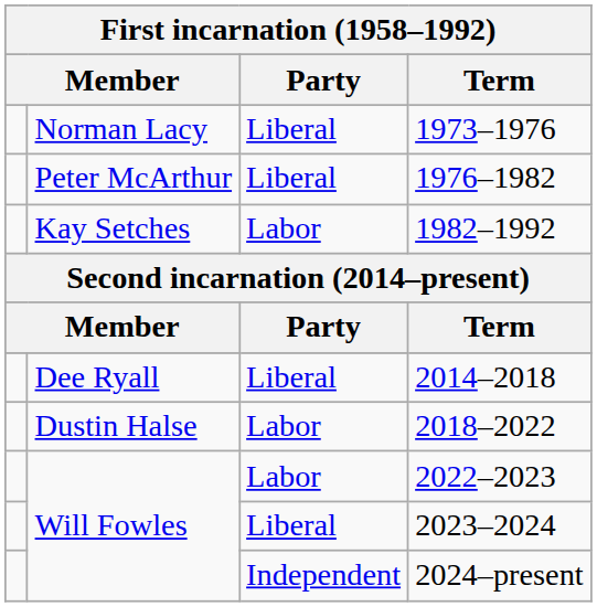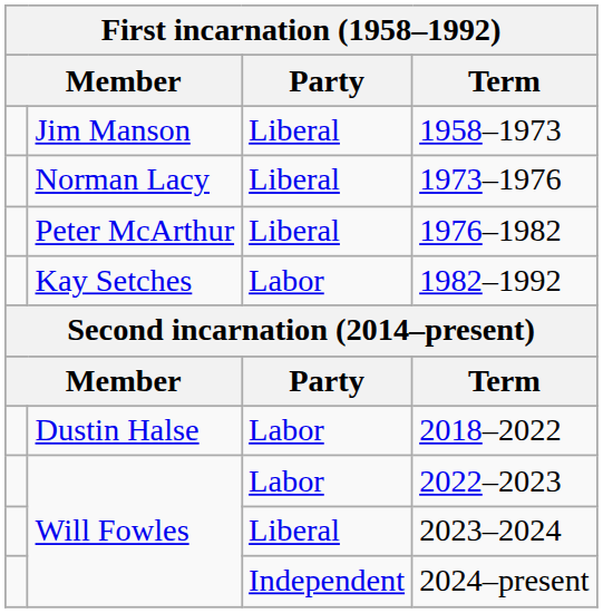+ row: Jim Manson | Liberal | 1958–1973
- row: Dee Ryall | Liberal | 2014–2018
